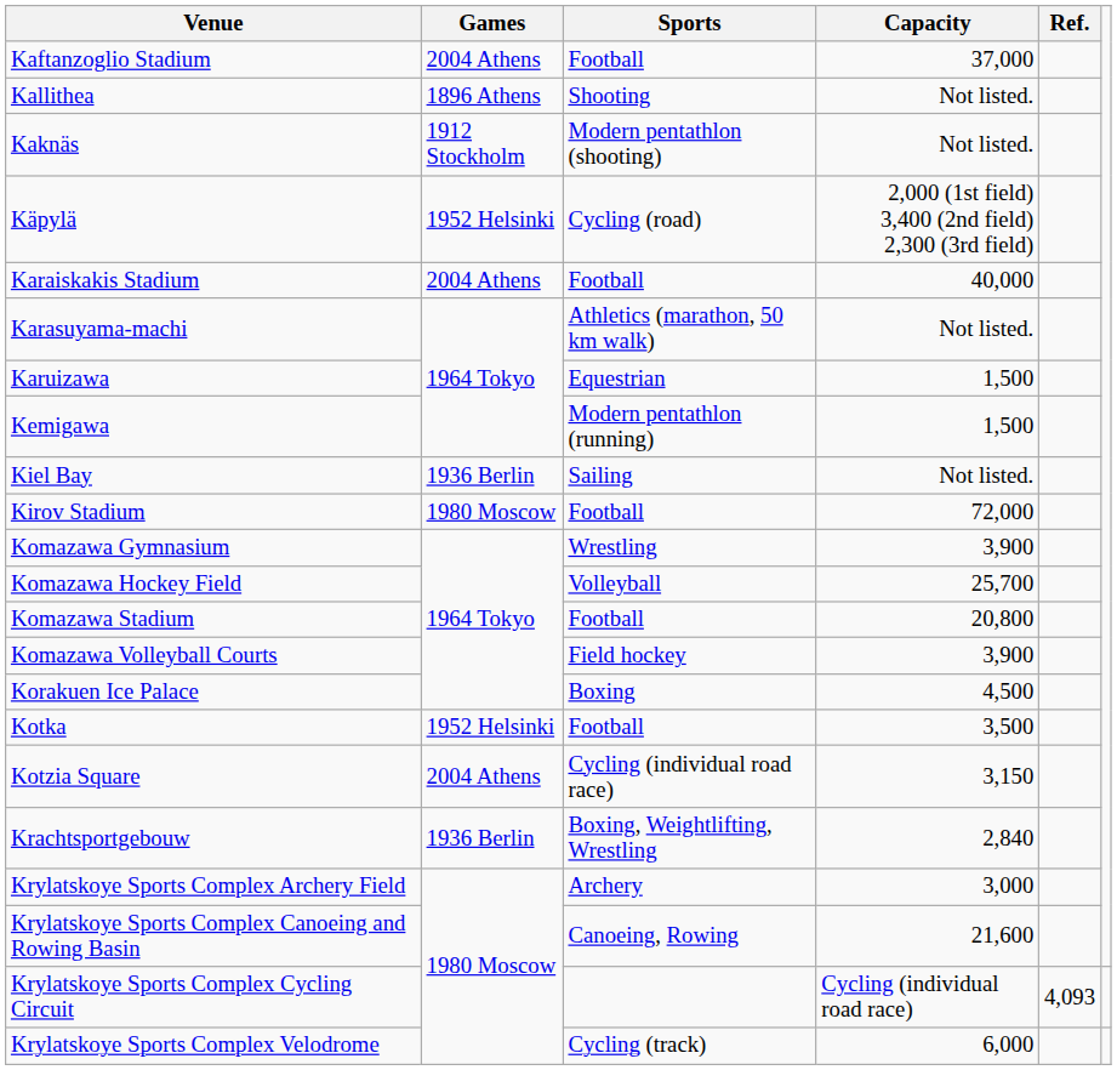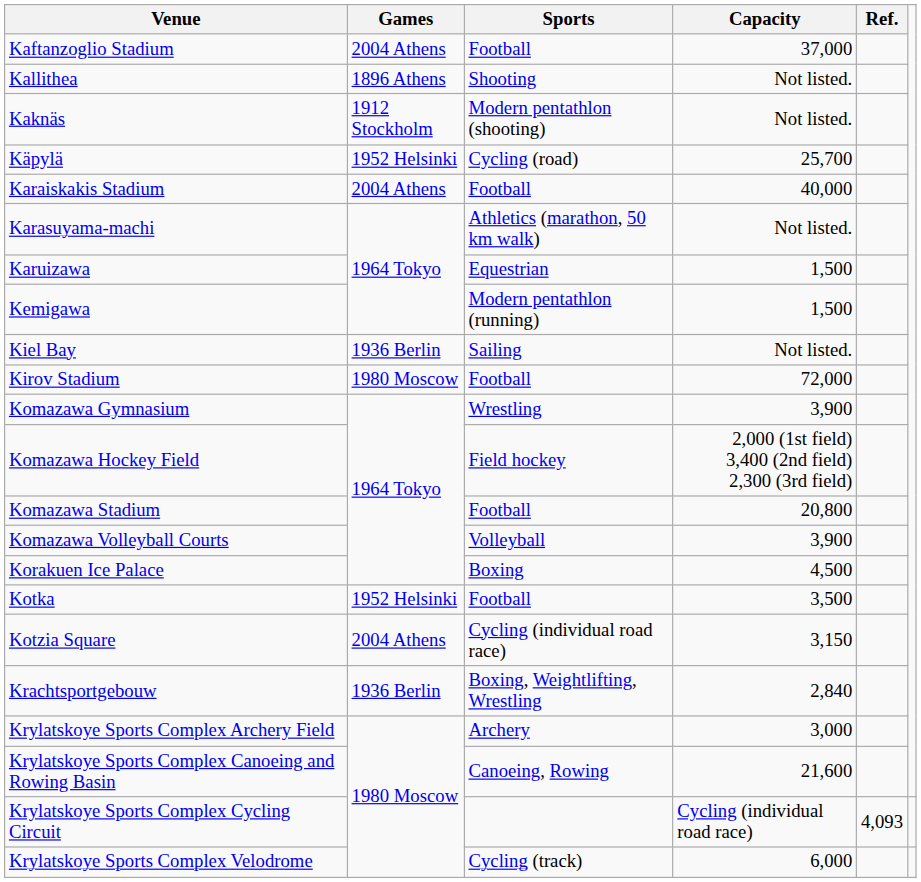Käpylä | Capacity: 2,000 (1st field) 3,400 (2nd field) 2,300 (3rd field) -> 25,700
Komazawa Hockey Field | Sports: Volleyball -> Field hockey
Komazawa Hockey Field | Capacity: 25,700 -> 2,000 (1st field) 3,400 (2nd field) 2,300 (3rd field)
Komazawa Volleyball Courts | Sports: Field hockey -> Volleyball
